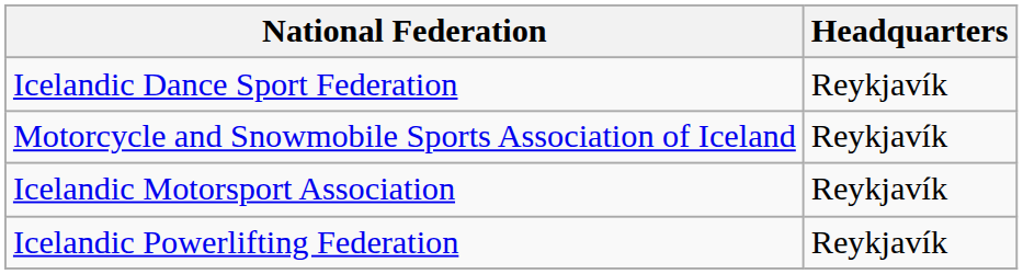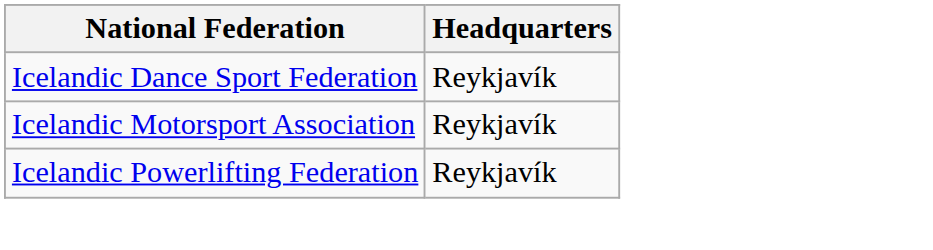- row: Motorcycle and Snowmobile Sports Association of Iceland | Reykjavík
